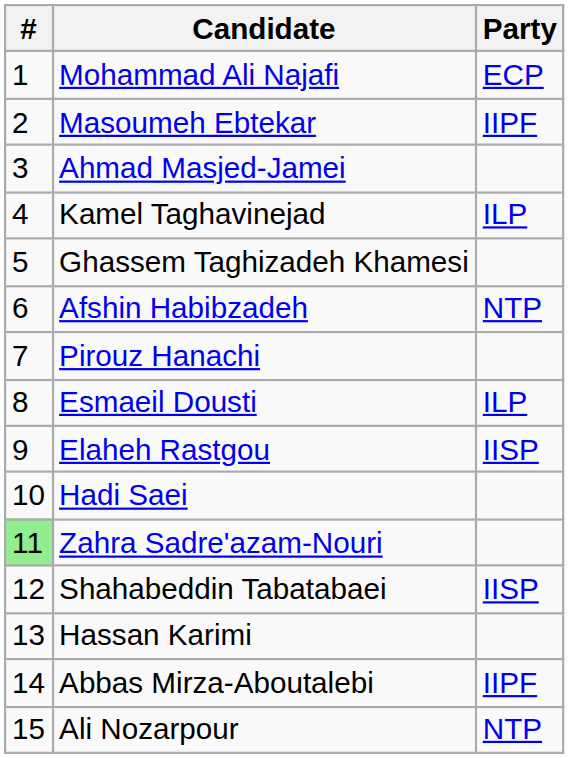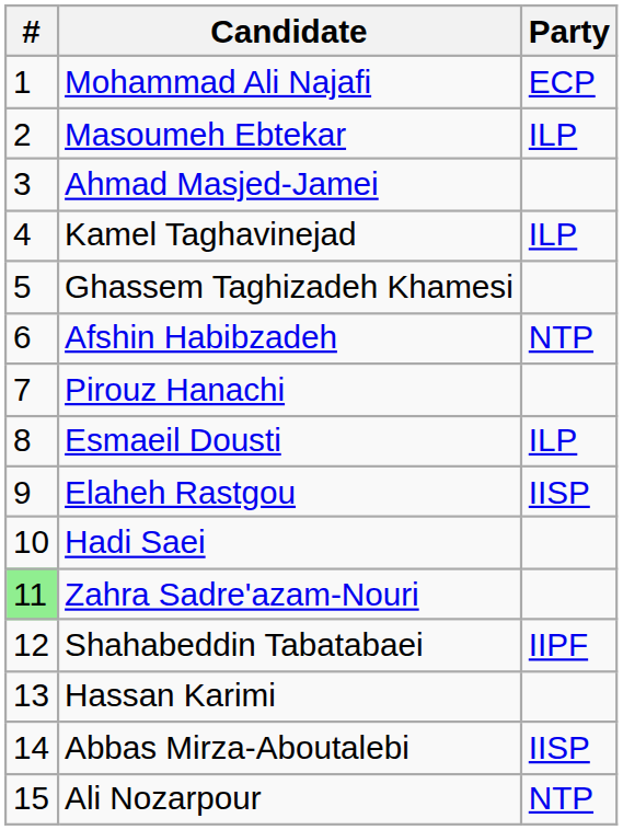Masoumeh Ebtekar | Party: IIPF -> ILP
Shahabeddin Tabatabaei | Party: IISP -> IIPF
Abbas Mirza-Aboutalebi | Party: IIPF -> IISP
